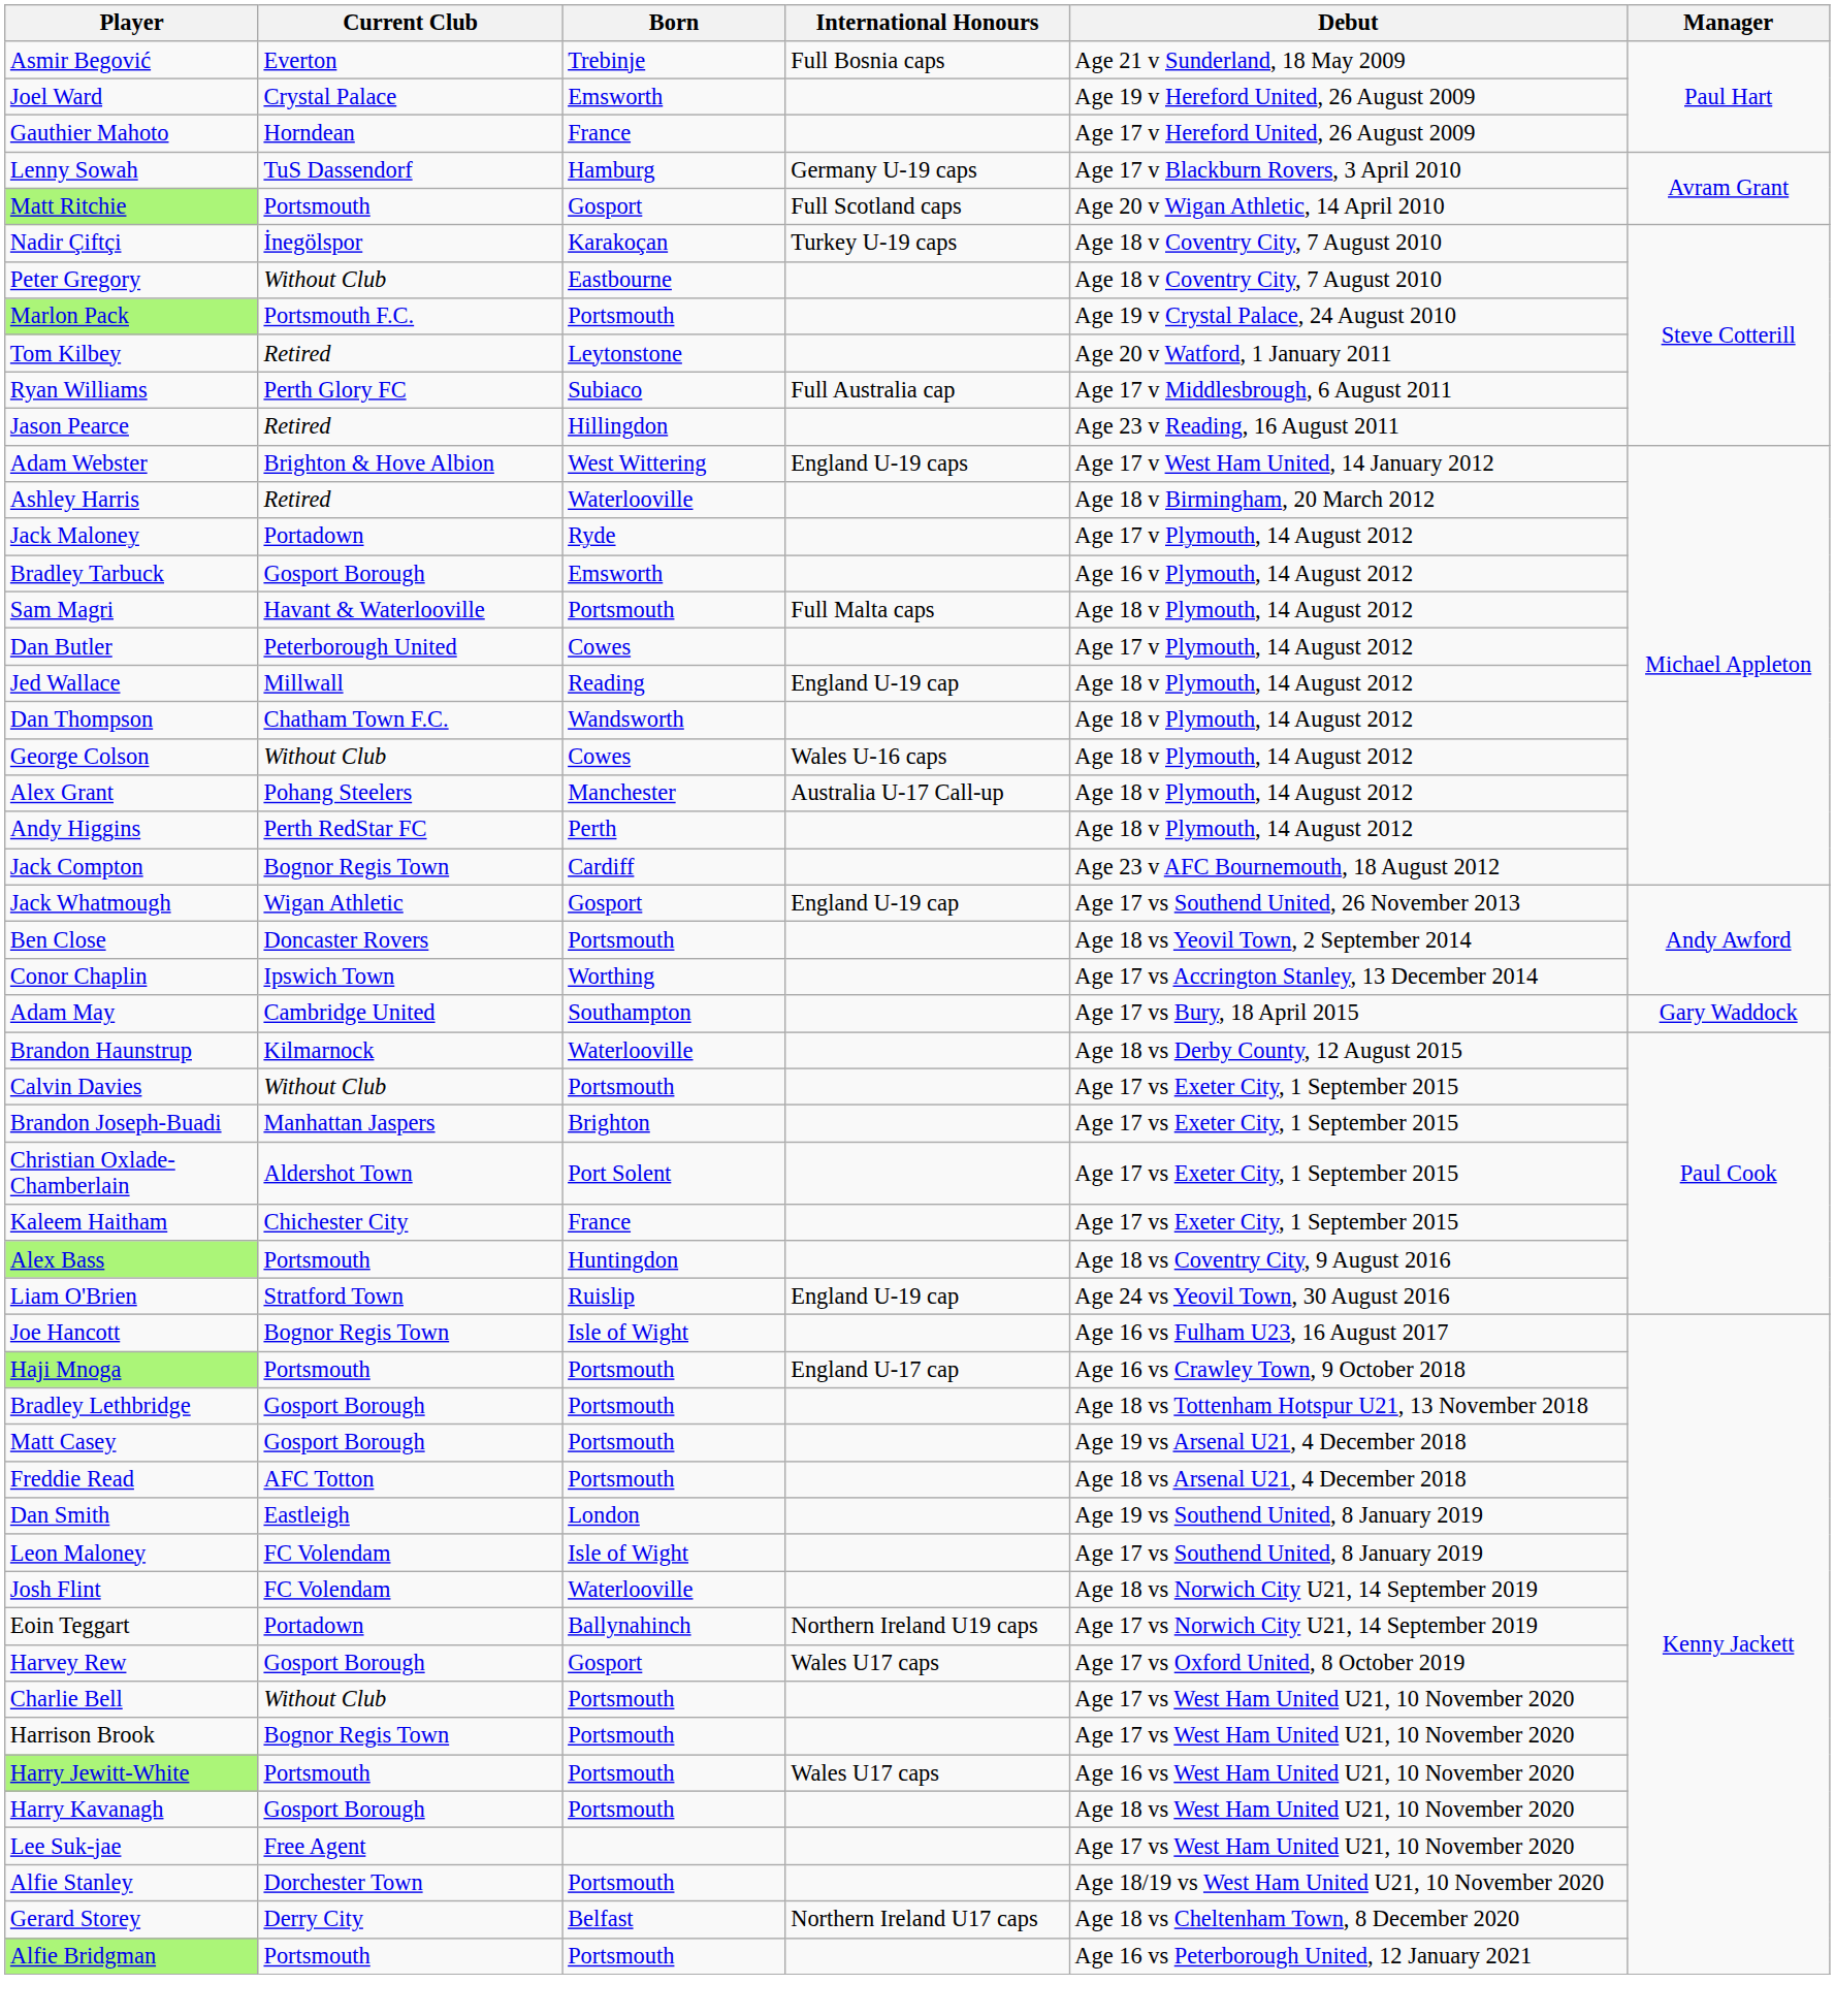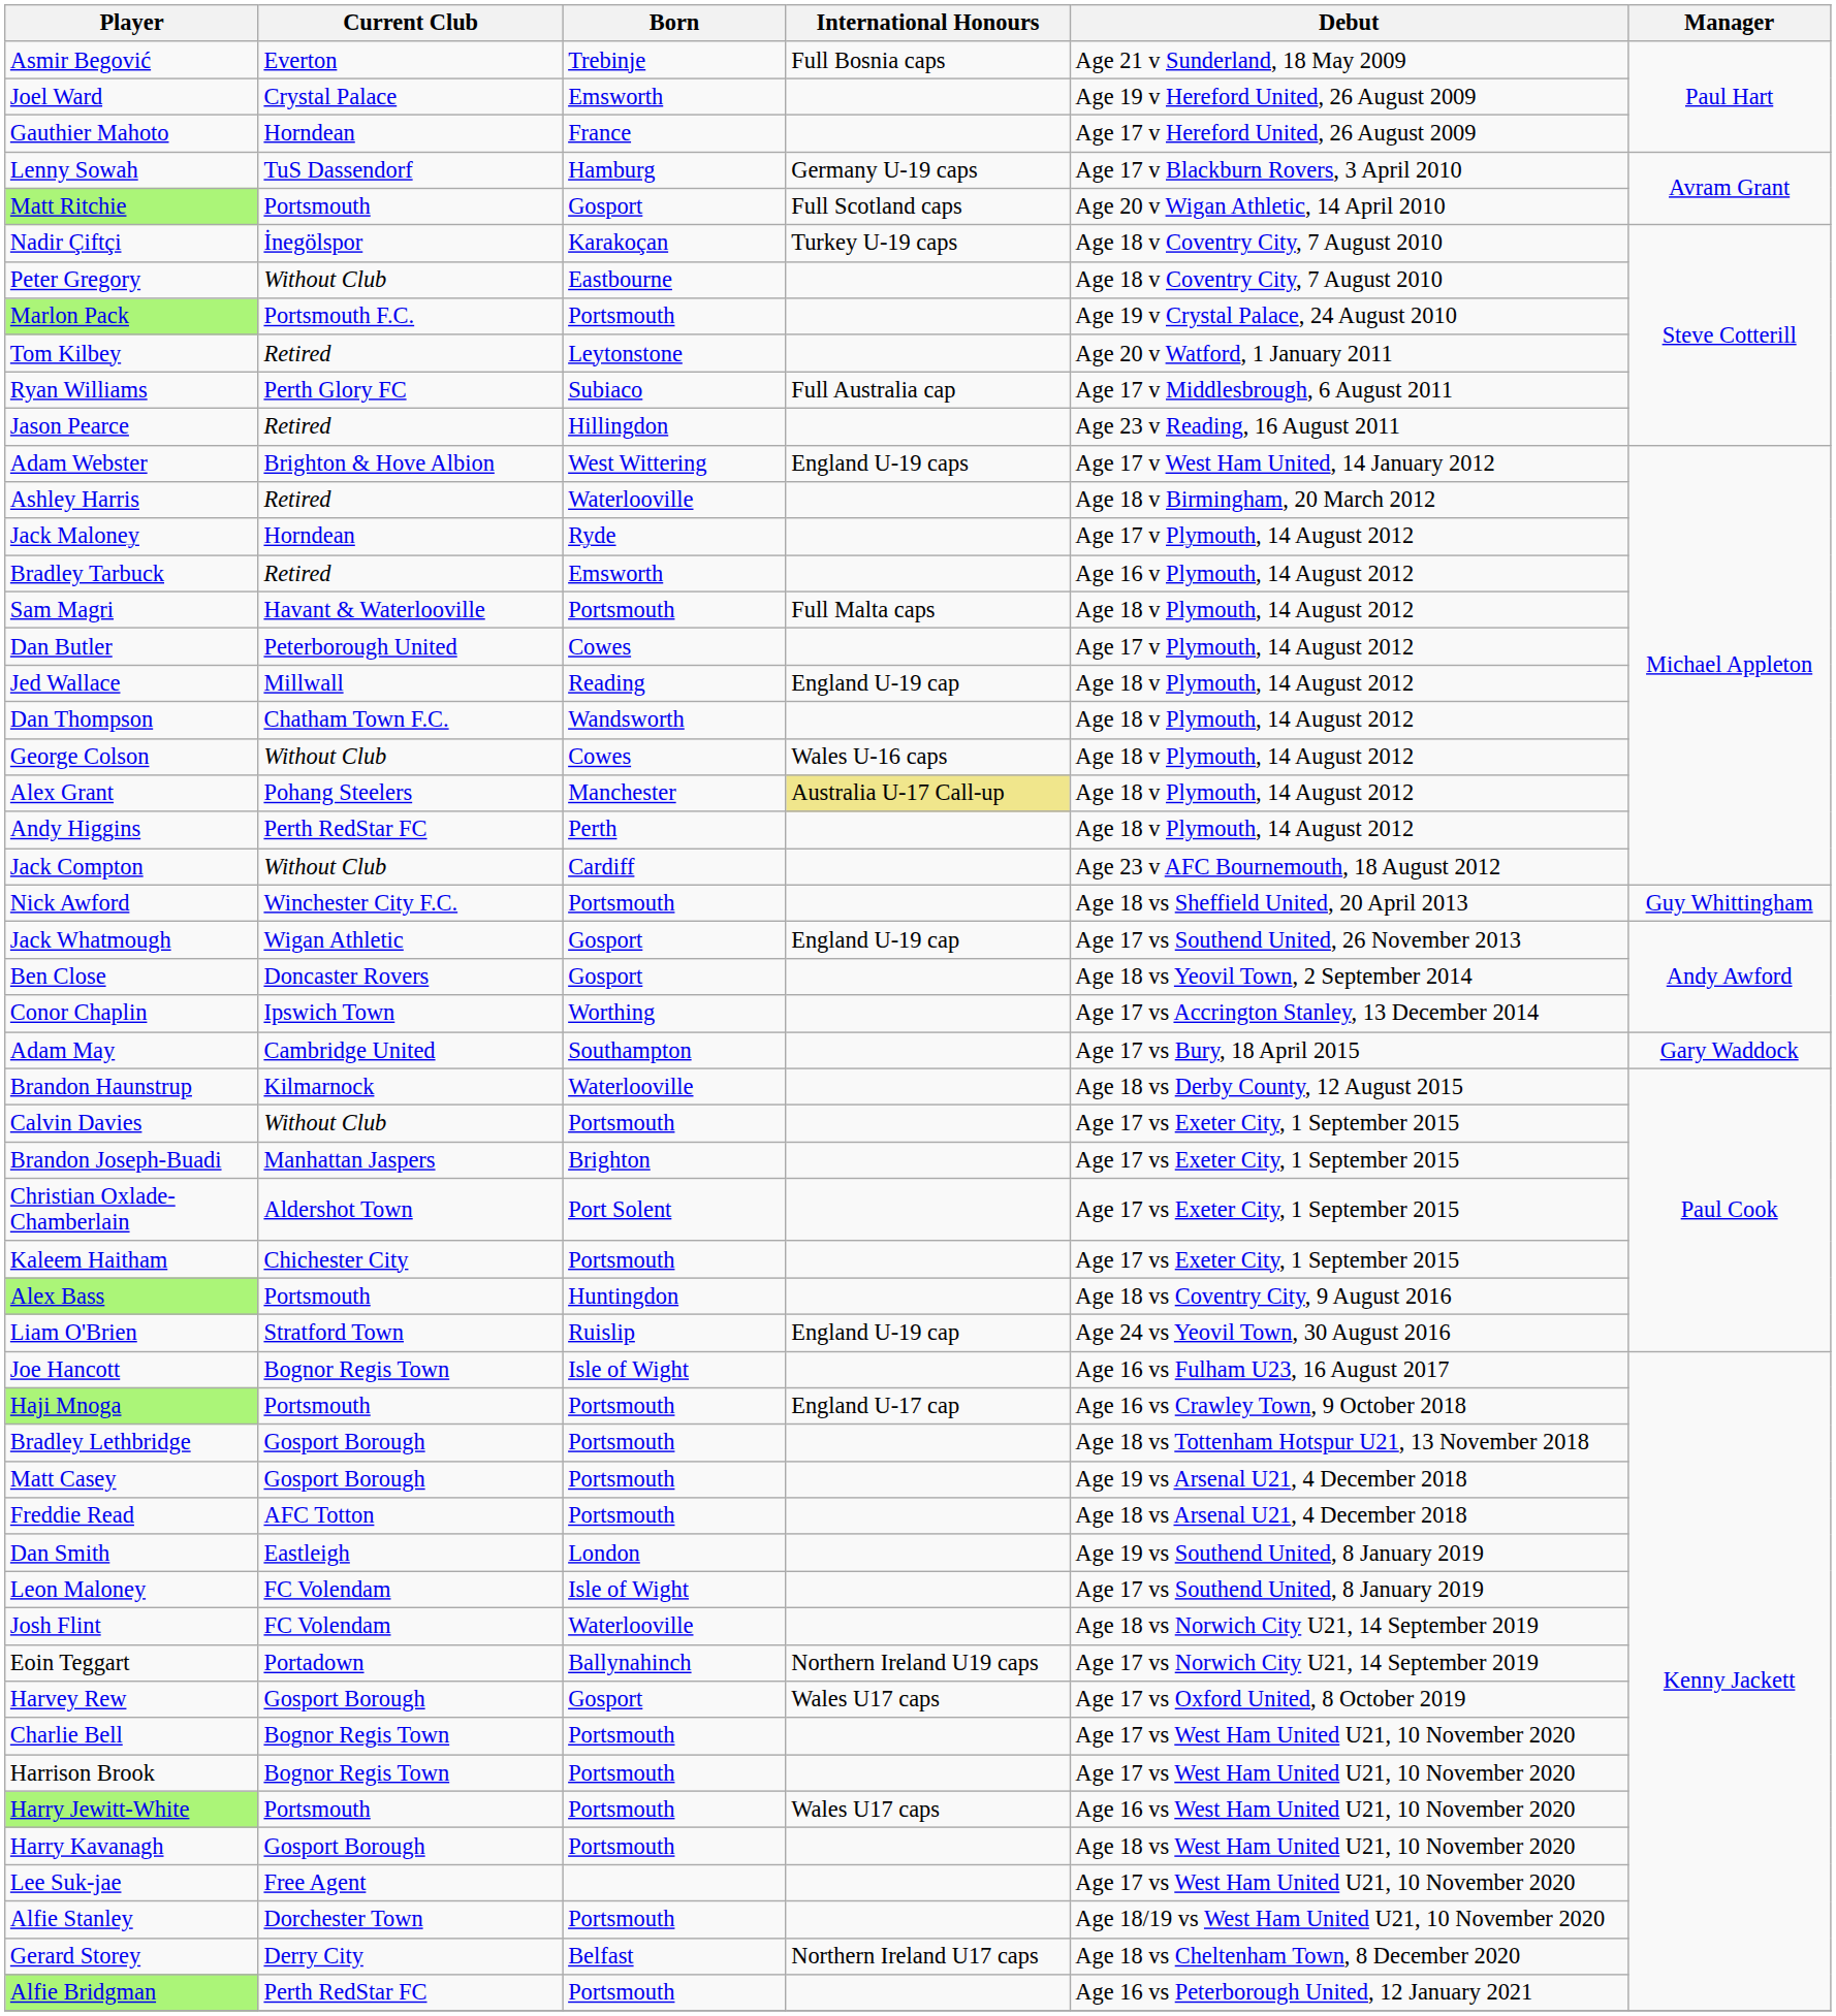Jack Maloney | Current Club: Portadown -> Horndean
Bradley Tarbuck | Current Club: Gosport Borough -> Retired
Alex Grant | International Honours: no background -> khaki background
Jack Compton | Current Club: Bognor Regis Town -> Without Club
+ row: Nick Awford | Winchester City F.C. | Portsmouth | Age 18 vs Sheffield United, 20 April 2013 | Guy Whittingham
Ben Close | Born: Portsmouth -> Gosport
Kaleem Haitham | Born: France -> Portsmouth
Charlie Bell | Current Club: Without Club -> Bognor Regis Town
Alfie Bridgman | Current Club: Portsmouth -> Perth RedStar FC
